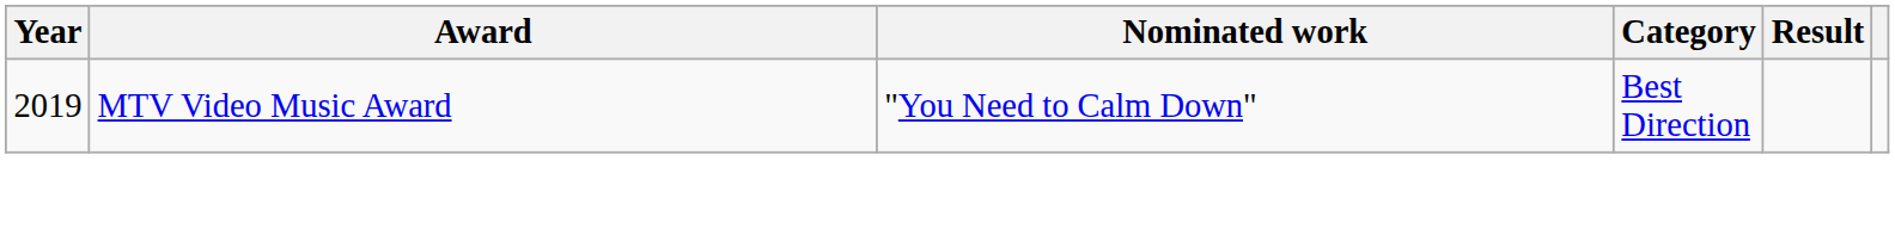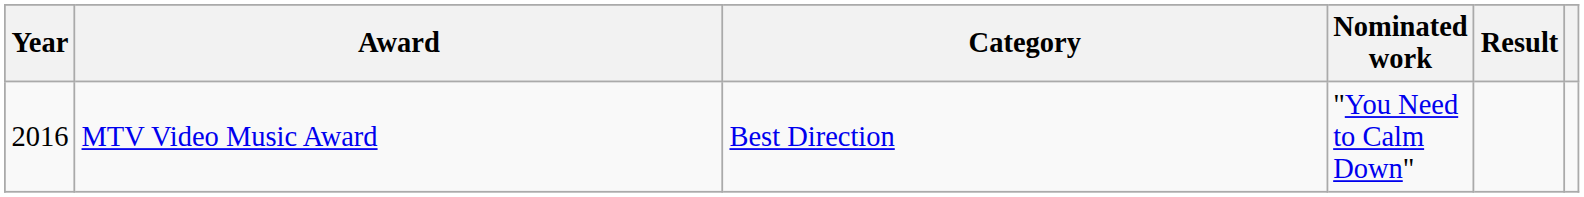columns swapped: Category <-> Nominated work
MTV Video Music Award | Year: 2019 -> 2016
